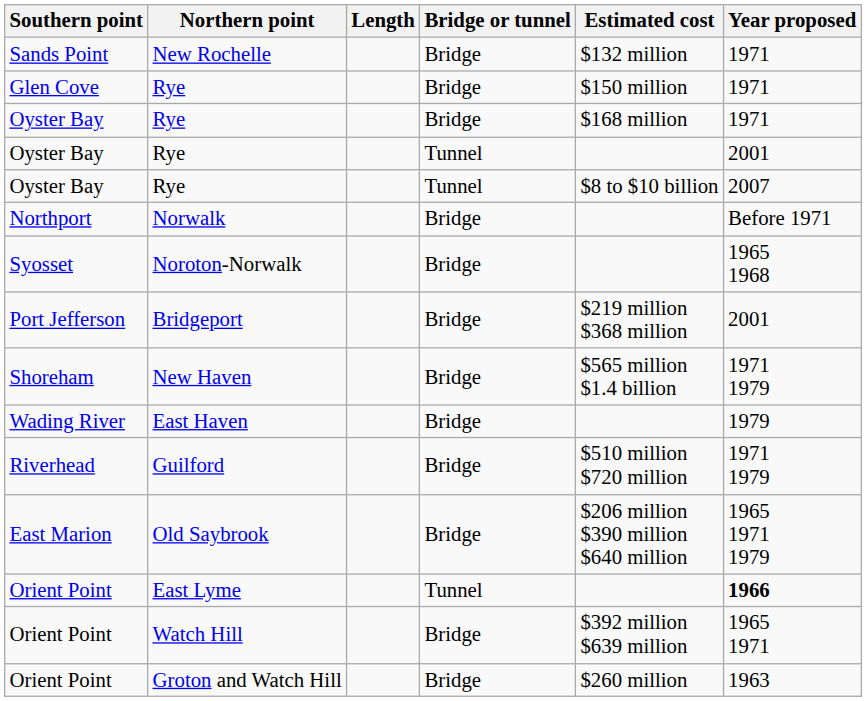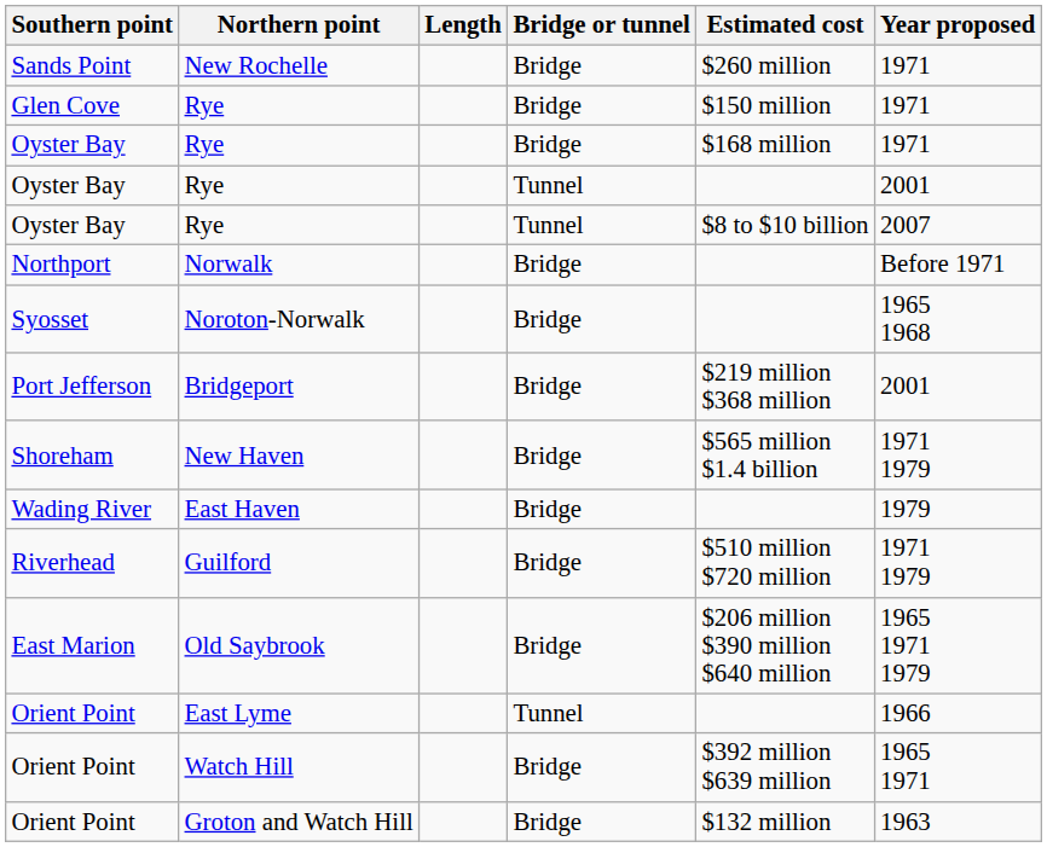New Rochelle | Estimated cost: $132 million -> $260 million
East Lyme | Year proposed: bold -> normal
Groton and Watch Hill | Estimated cost: $260 million -> $132 million
